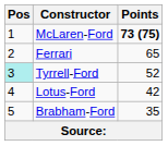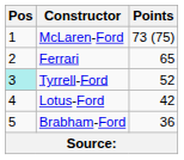McLaren-Ford | Points: bold -> normal
Brabham-Ford | Points: 35 -> 36
